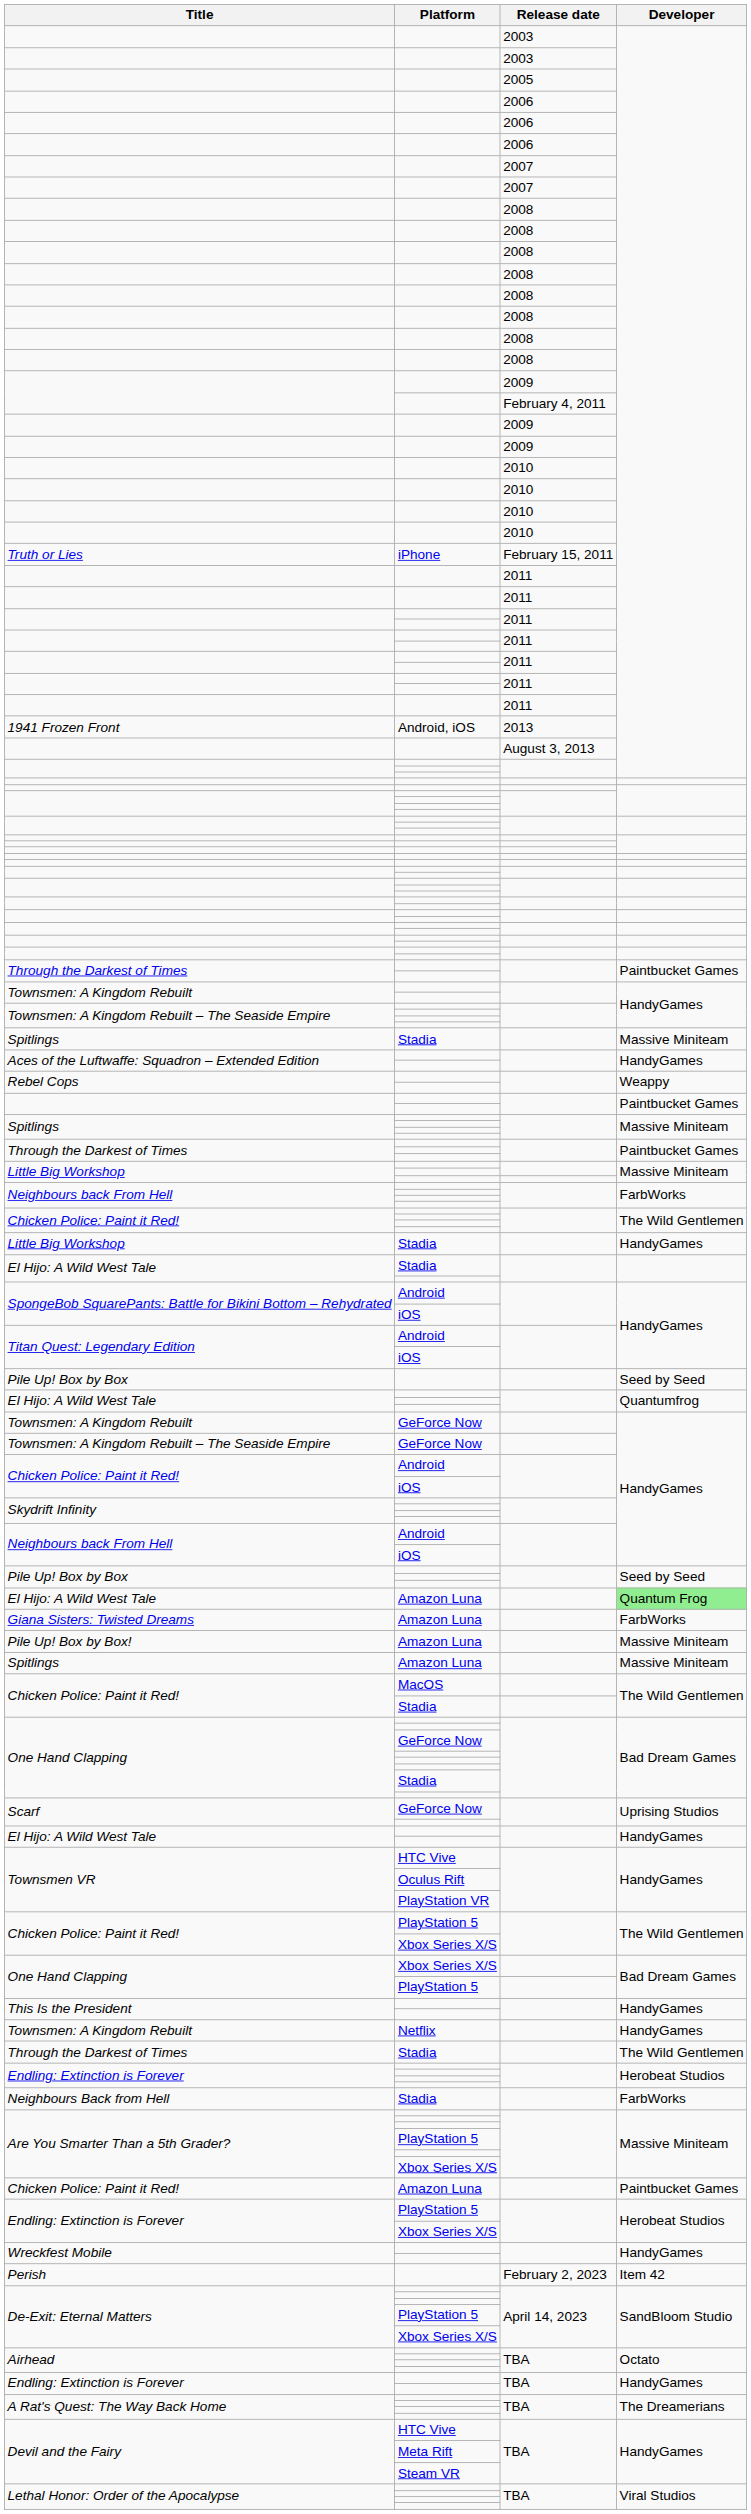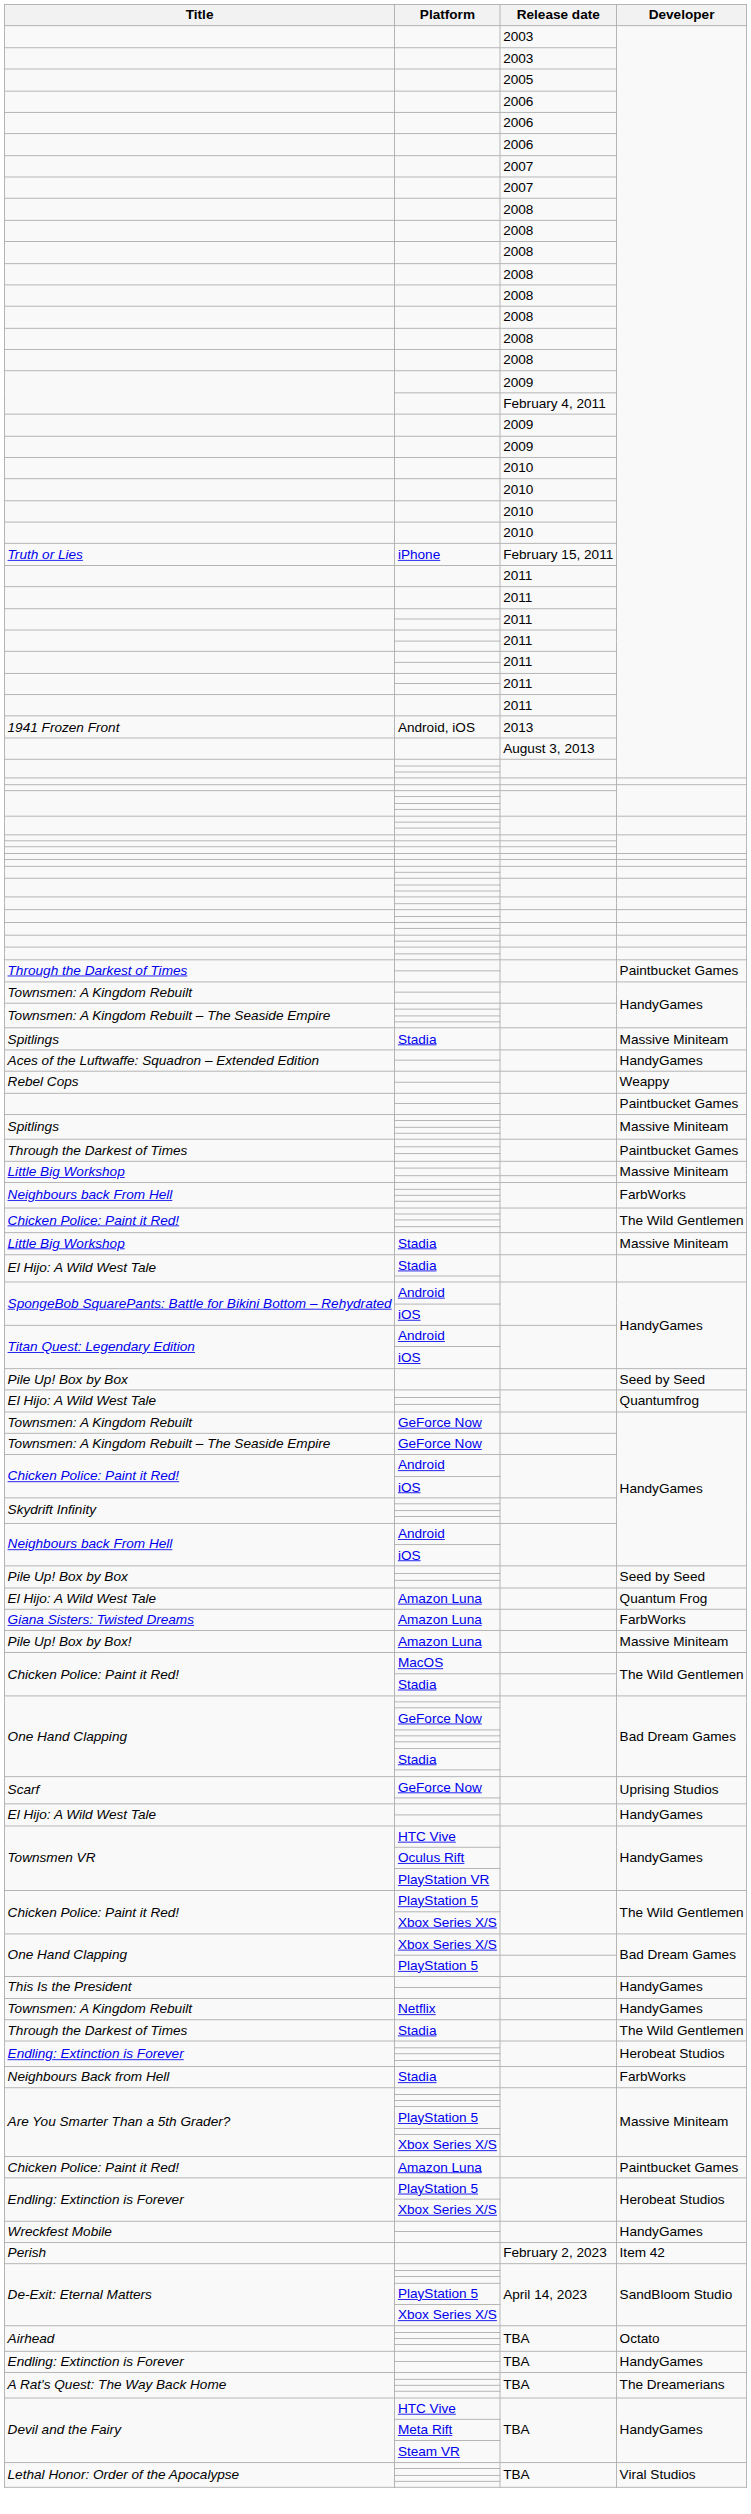Little Big Workshop / Stadia | Developer: HandyGames -> Massive Miniteam
El Hijo: A Wild West Tale / Amazon Luna | Developer: lightgreen background -> no background
- row: Spitlings | Amazon Luna | Massive Miniteam
